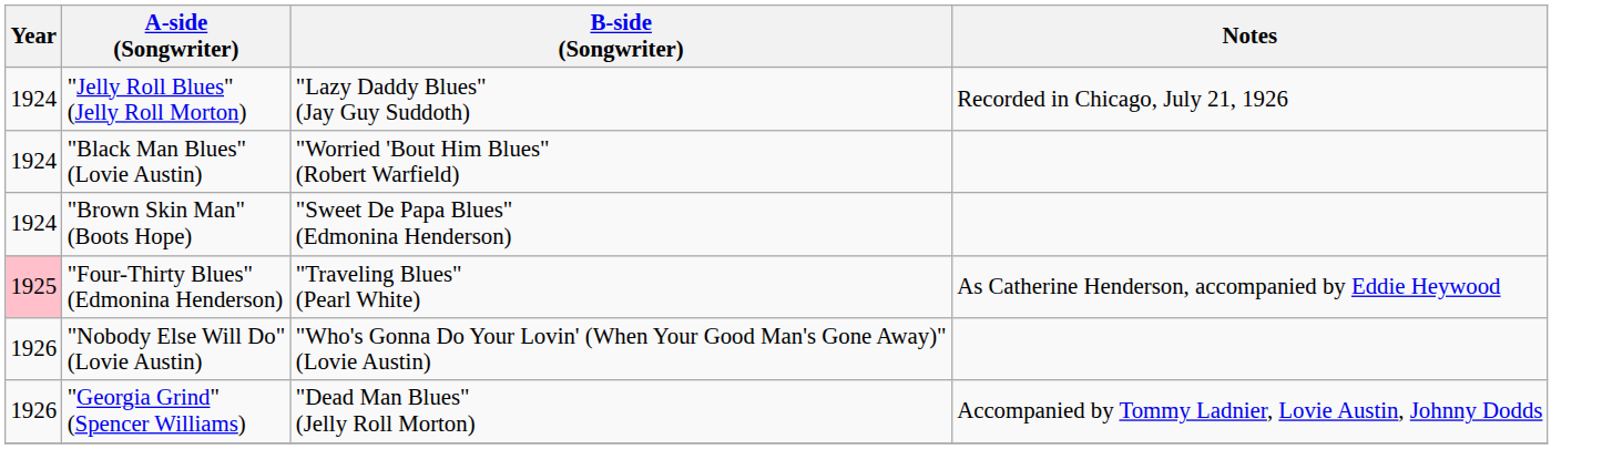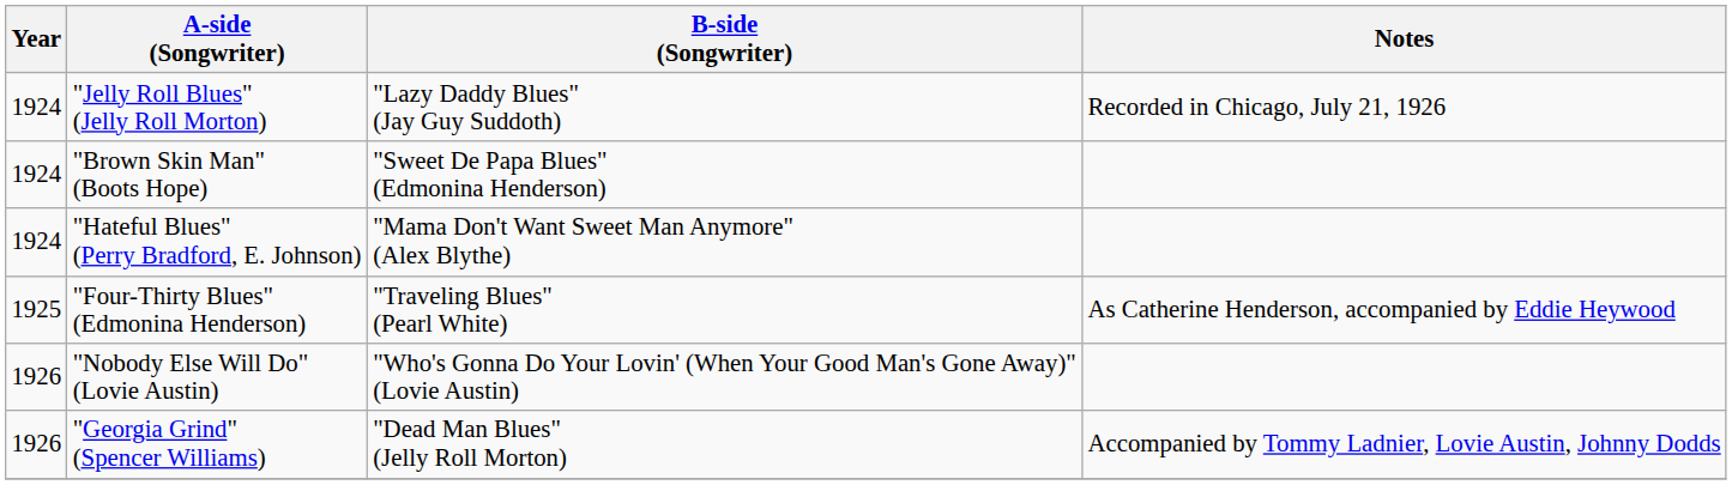- row: 1924 | "Black Man Blues" (Lovie Austin) | "Worried 'Bout Him Blues" (Robert Warfield)
+ row: 1924 | "Hateful Blues" (Perry Bradford, E. Johnson) | "Mama Don't Want Sweet Man Anymore" (Alex Blythe)
"Four-Thirty Blues" (Edmonina Henderson) | Year: pink background -> no background
